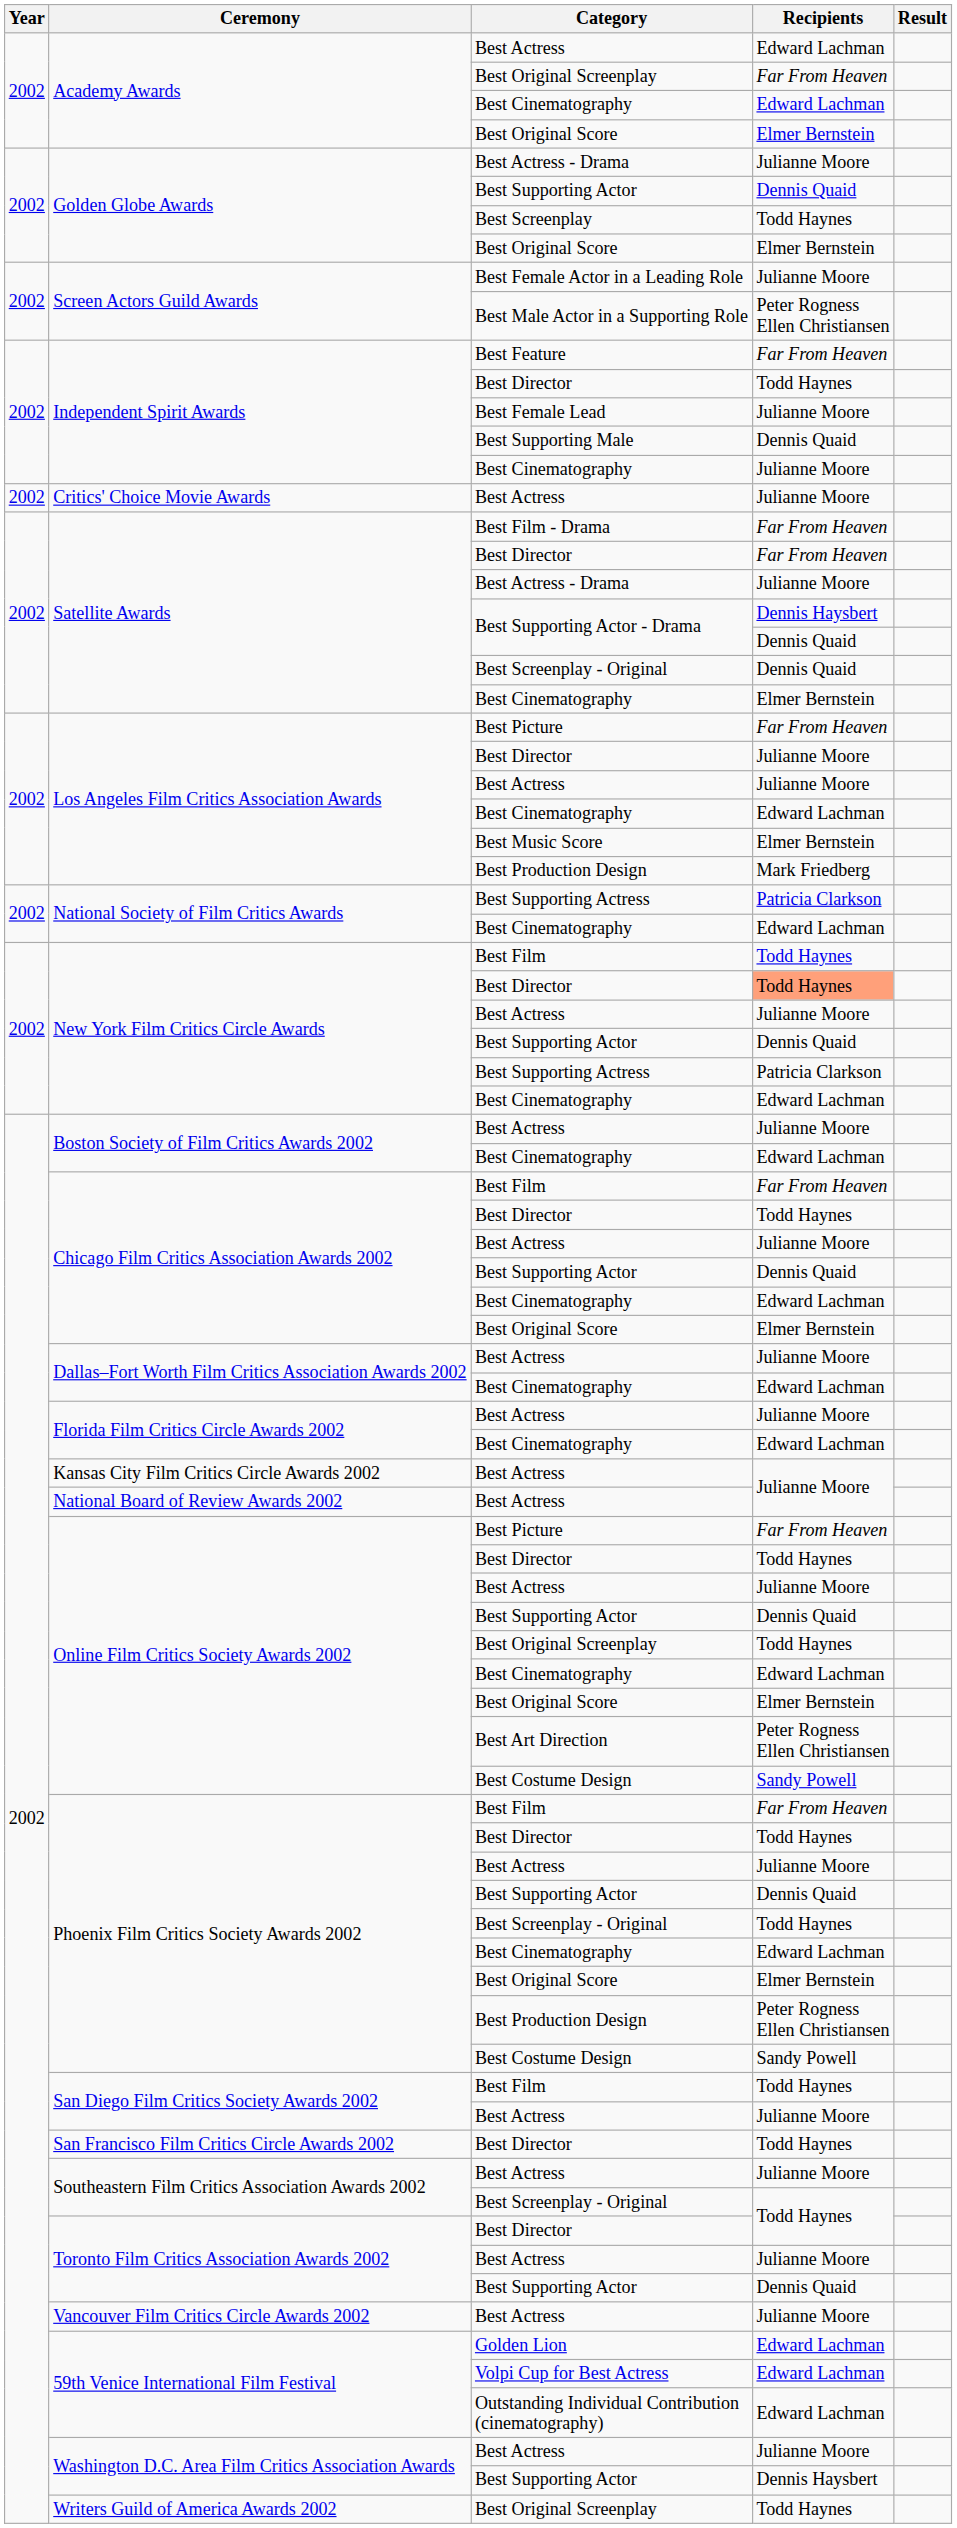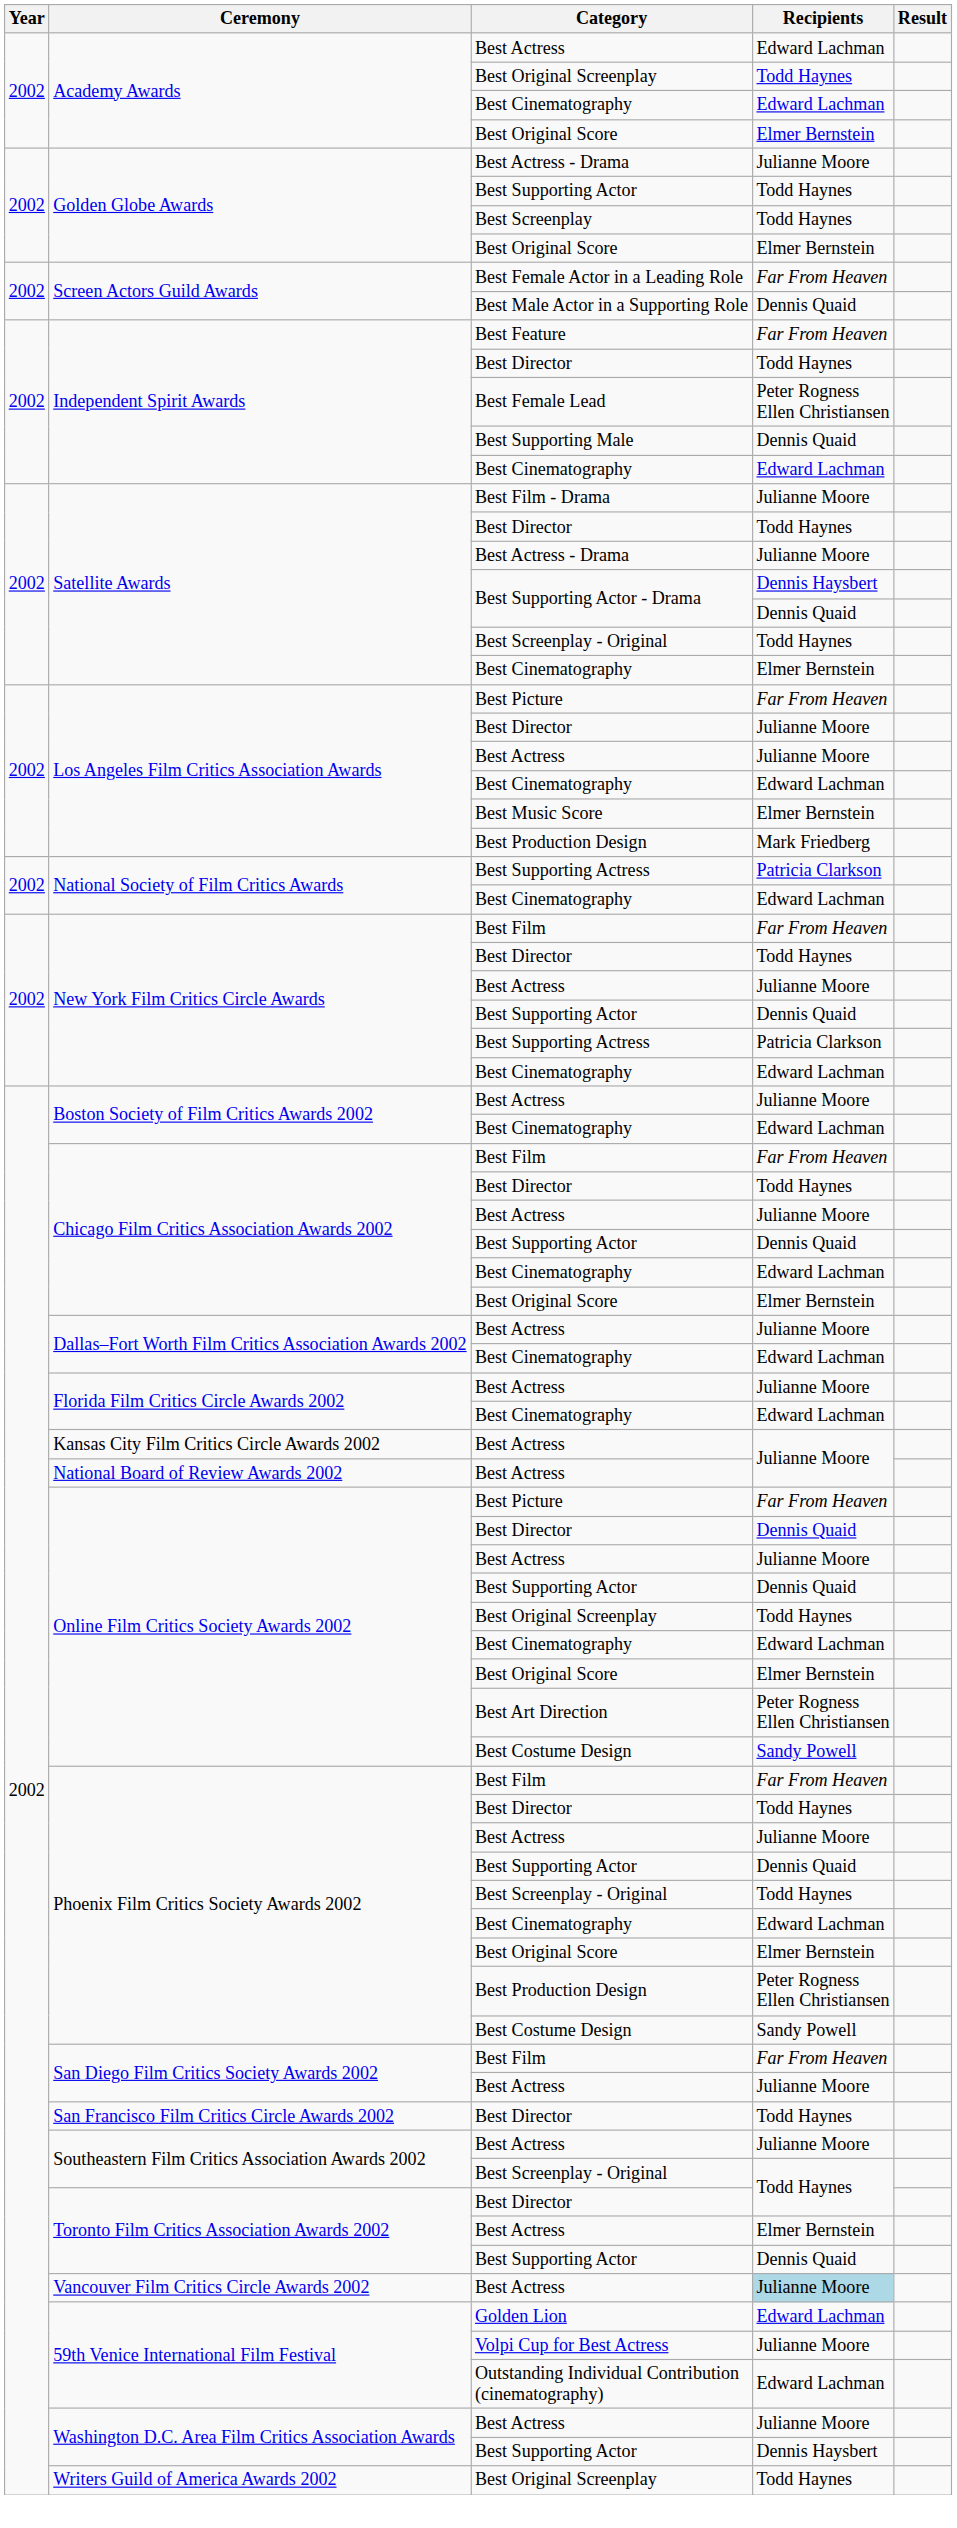Academy Awards / Best Original Screenplay | Recipients: Far From Heaven -> Todd Haynes
Golden Globe Awards / Best Supporting Actor | Recipients: Dennis Quaid -> Todd Haynes
Best Female Actor in a Leading Role | Recipients: Julianne Moore -> Far From Heaven
Best Male Actor in a Supporting Role | Recipients: Peter Rogness Ellen Christiansen -> Dennis Quaid
Best Female Lead | Recipients: Julianne Moore -> Peter Rogness Ellen Christiansen
Independent Spirit Awards / Best Cinematography | Recipients: Julianne Moore -> Edward Lachman
- row: 2002 | Critics' Choice Movie Awards | Best Actress | Julianne Moore
Best Film - Drama | Recipients: Far From Heaven -> Julianne Moore
Satellite Awards / Best Director | Recipients: Far From Heaven -> Todd Haynes
Satellite Awards / Best Screenplay - Original | Recipients: Dennis Quaid -> Todd Haynes
New York Film Critics Circle Awards / Best Film | Recipients: Todd Haynes -> Far From Heaven
New York Film Critics Circle Awards / Best Director | Recipients: lightsalmon background -> no background
Online Film Critics Society Awards 2002 / Best Director | Recipients: Todd Haynes -> Dennis Quaid
San Diego Film Critics Society Awards 2002 / Best Film | Recipients: Todd Haynes -> Far From Heaven
Toronto Film Critics Association Awards 2002 / Best Actress | Recipients: Julianne Moore -> Elmer Bernstein
Vancouver Film Critics Circle Awards 2002 / Best Actress | Recipients: no background -> lightblue background
Volpi Cup for Best Actress | Recipients: Edward Lachman -> Julianne Moore
